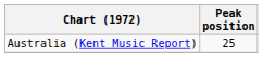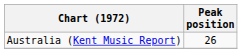Australia (Kent Music Report) | Peak position: 25 -> 26
